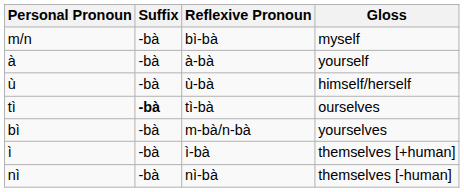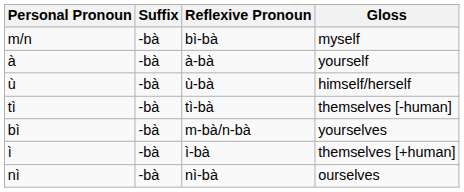tì | Suffix: bold -> normal
tì | Gloss: ourselves -> themselves [-human]
nì | Gloss: themselves [-human] -> ourselves
